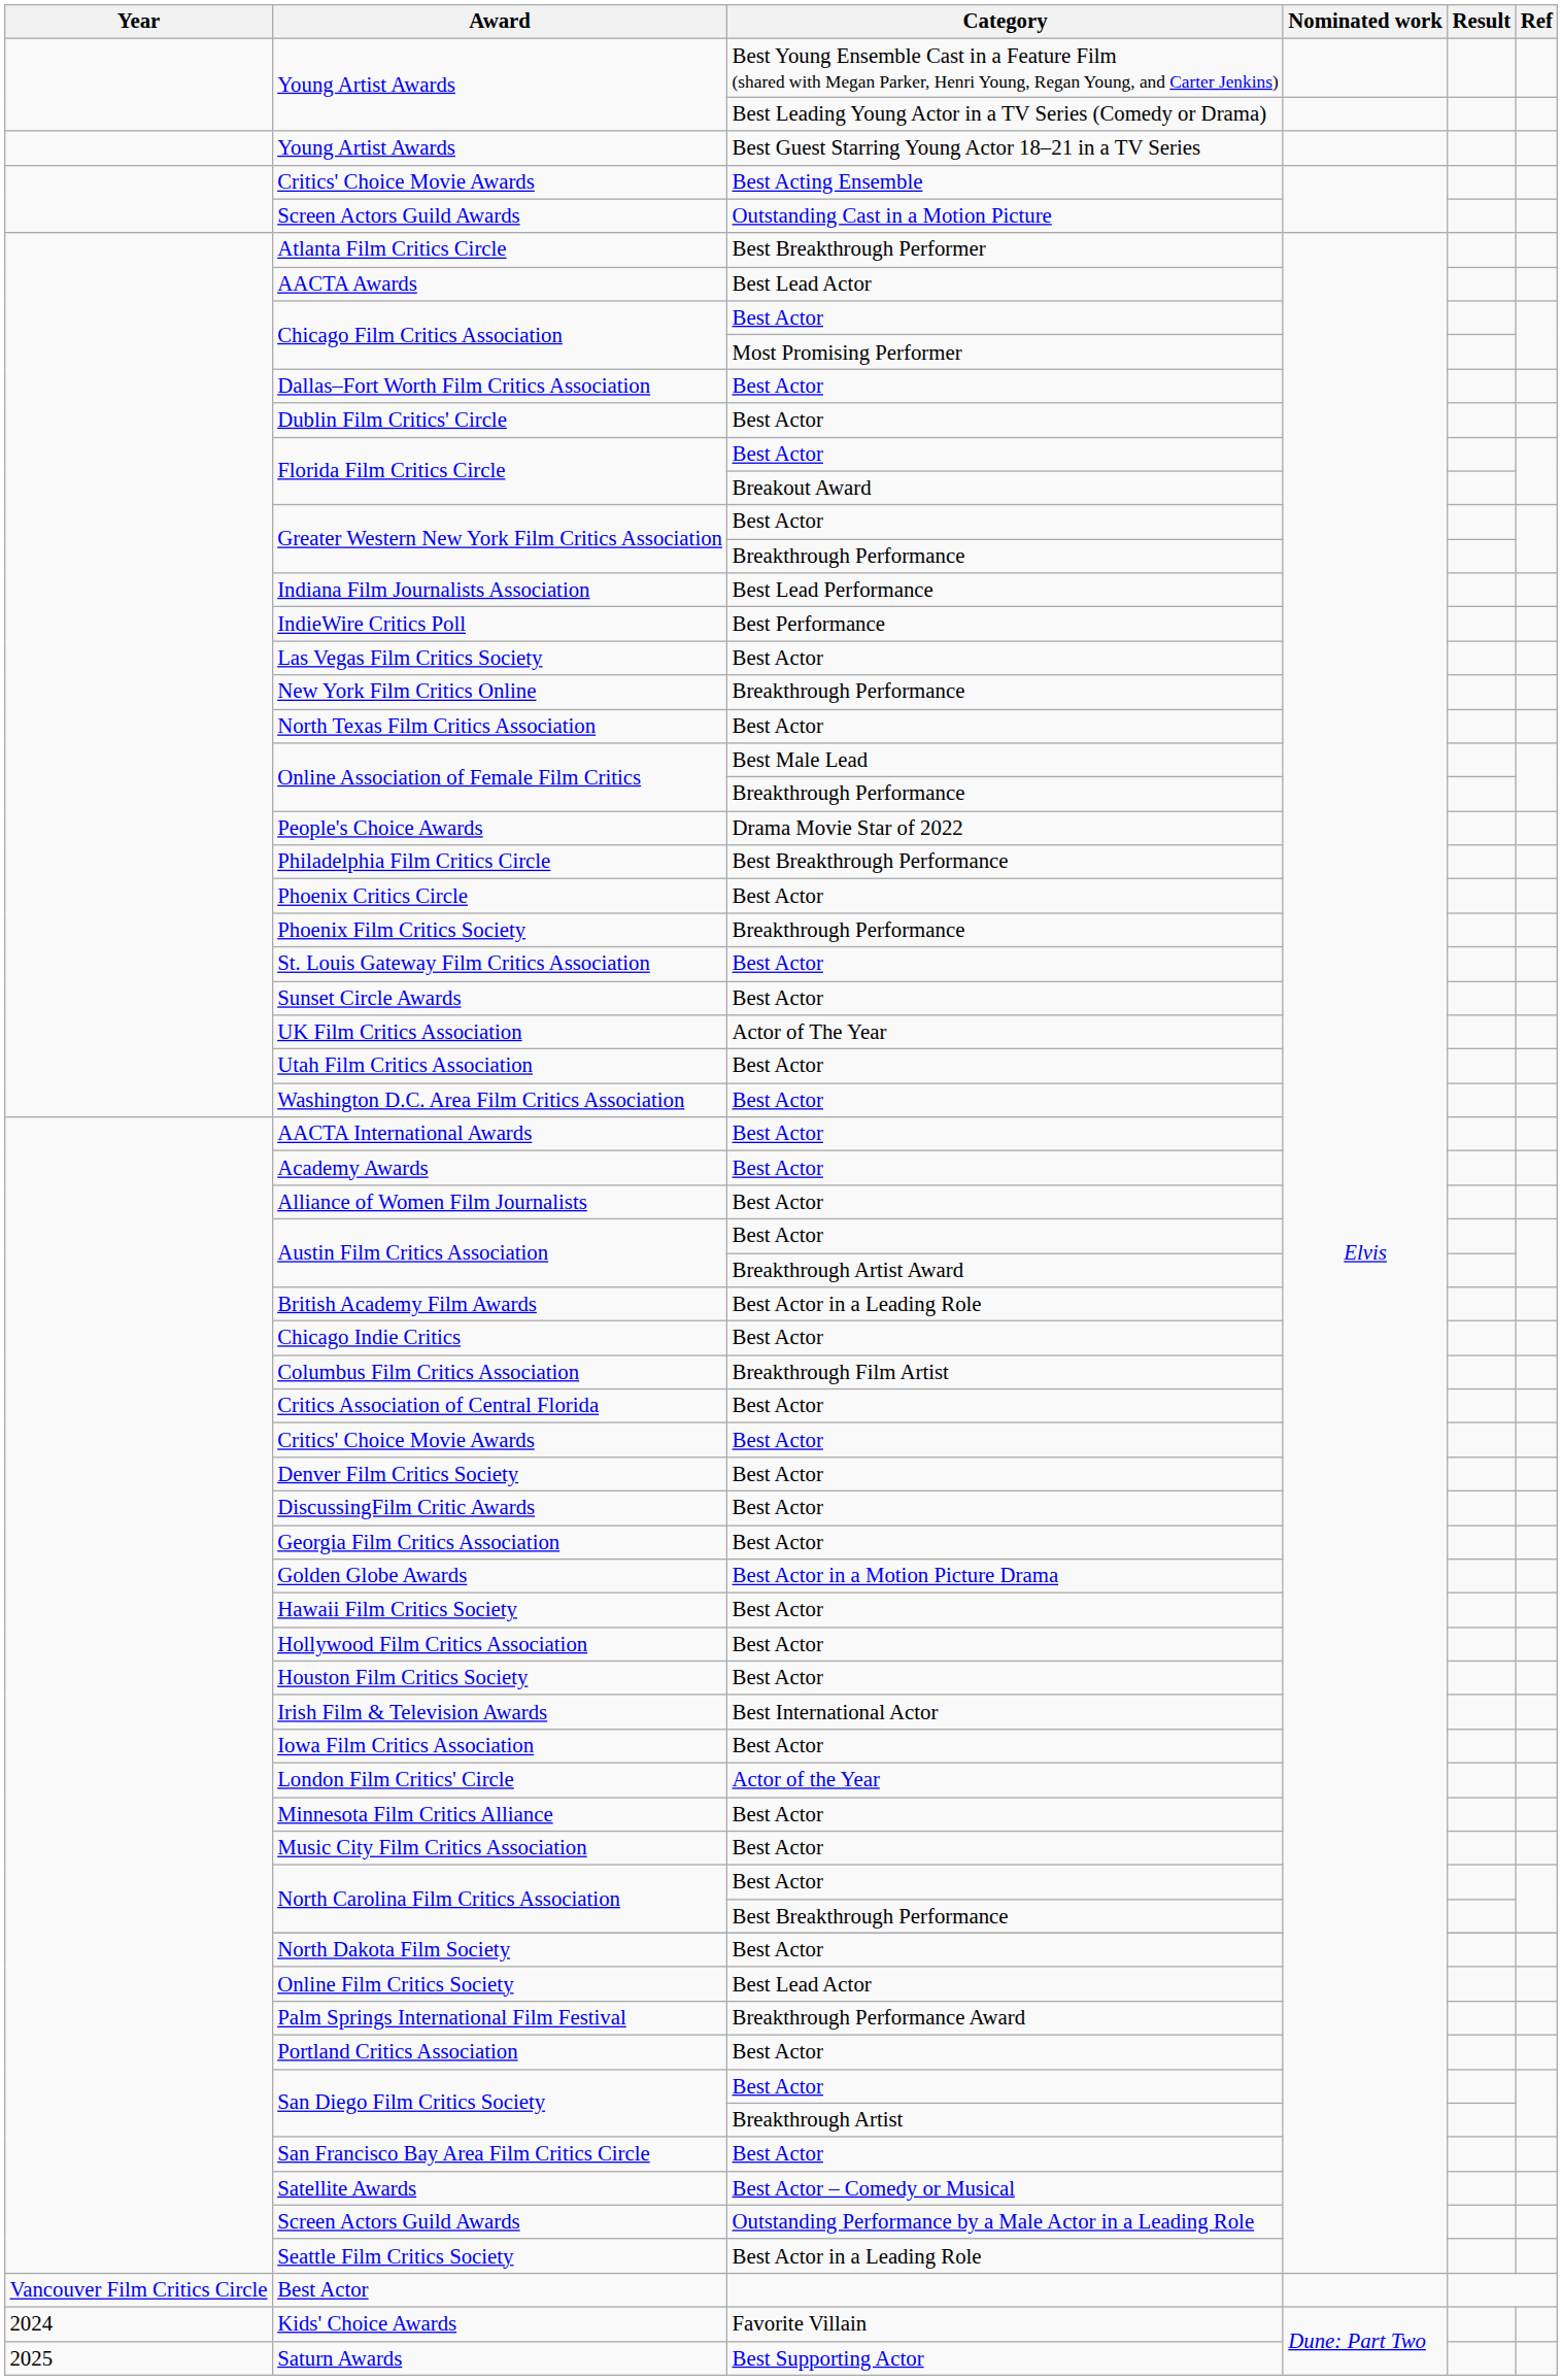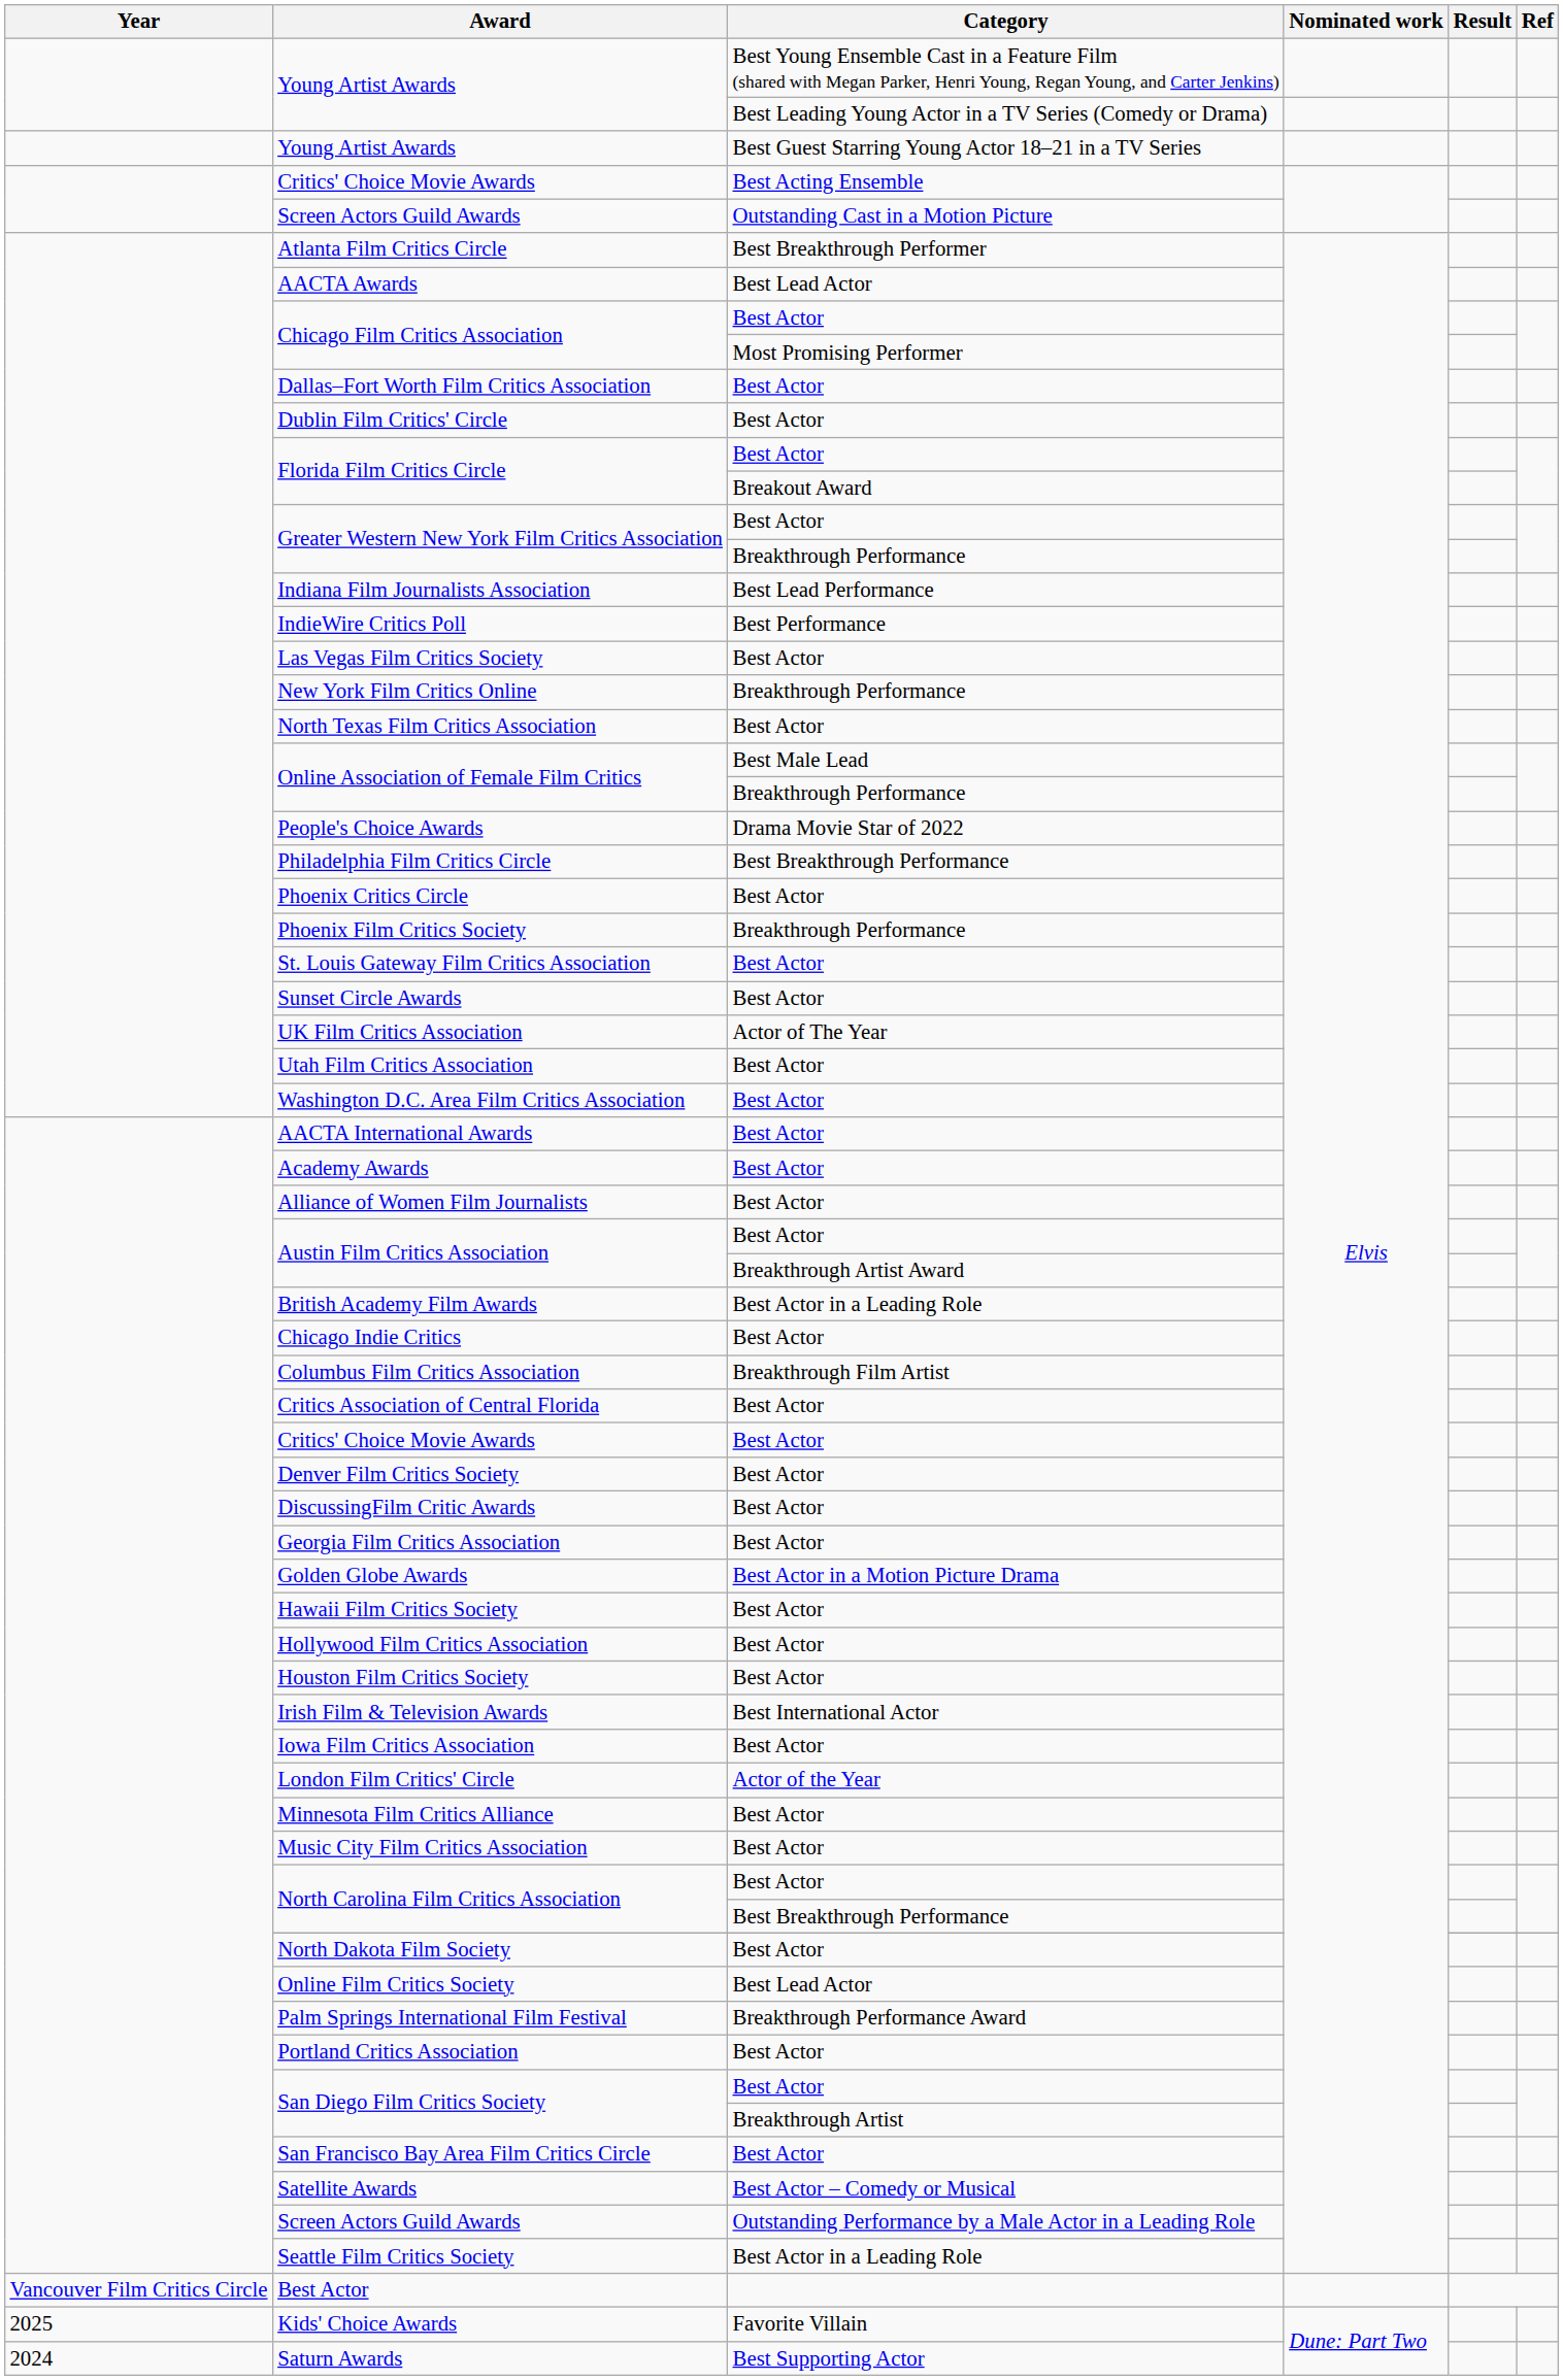Kids' Choice Awards | Year: 2024 -> 2025
Saturn Awards | Year: 2025 -> 2024
